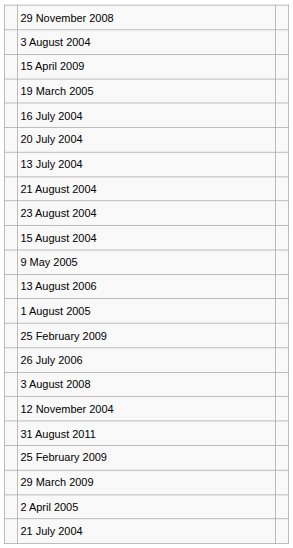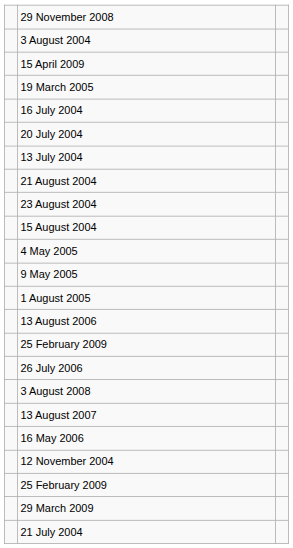+ row: 4 May 2005
rows swapped: 1 August 2005 <-> 13 August 2006
+ row: 13 August 2007
+ row: 16 May 2006
- row: 31 August 2011
- row: 2 April 2005
